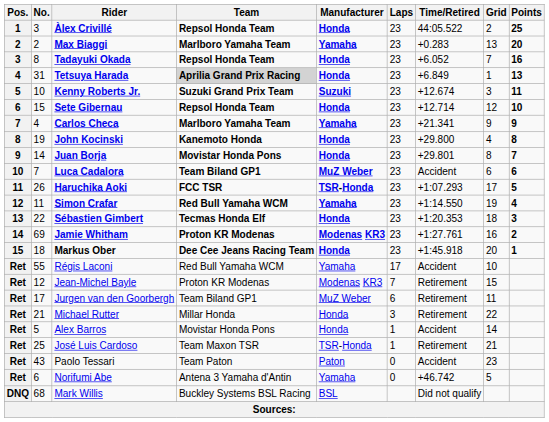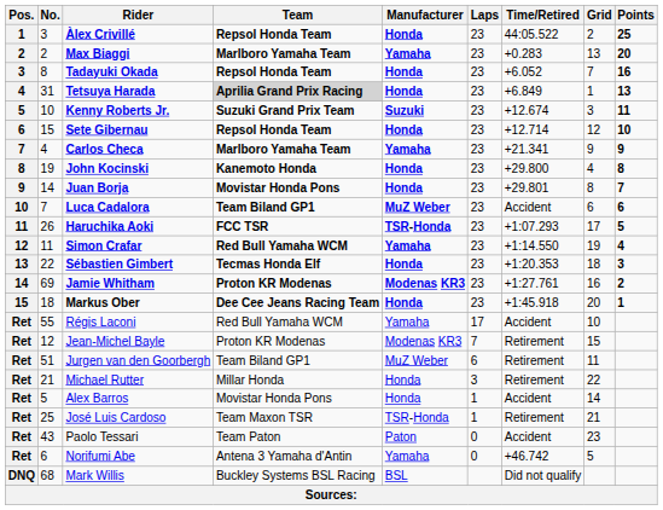Jurgen van den Goorbergh | No.: 17 -> 51
